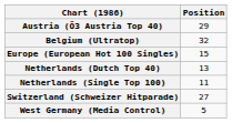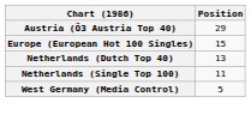- row: Belgium (Ultratop) | 32
- row: Switzerland (Schweizer Hitparade) | 27
